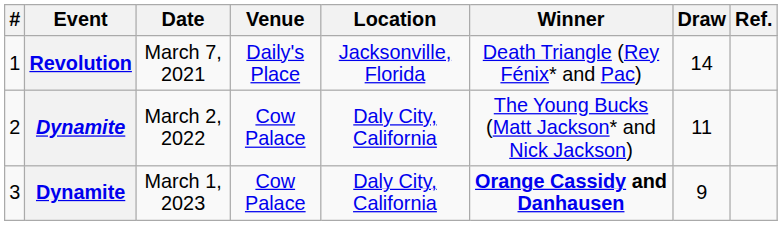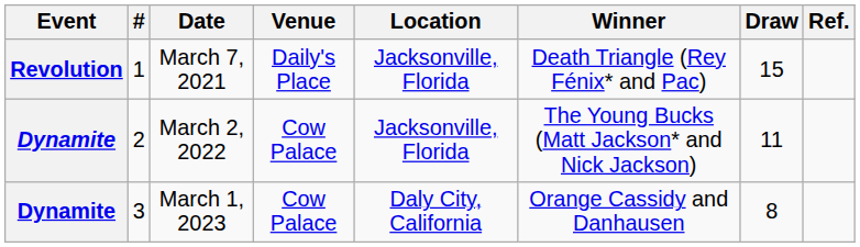columns swapped: # <-> Event
March 7, 2021 | Draw: 14 -> 15
March 2, 2022 | Location: Daly City, California -> Jacksonville, Florida
March 1, 2023 | Winner: bold -> normal
March 1, 2023 | Draw: 9 -> 8
